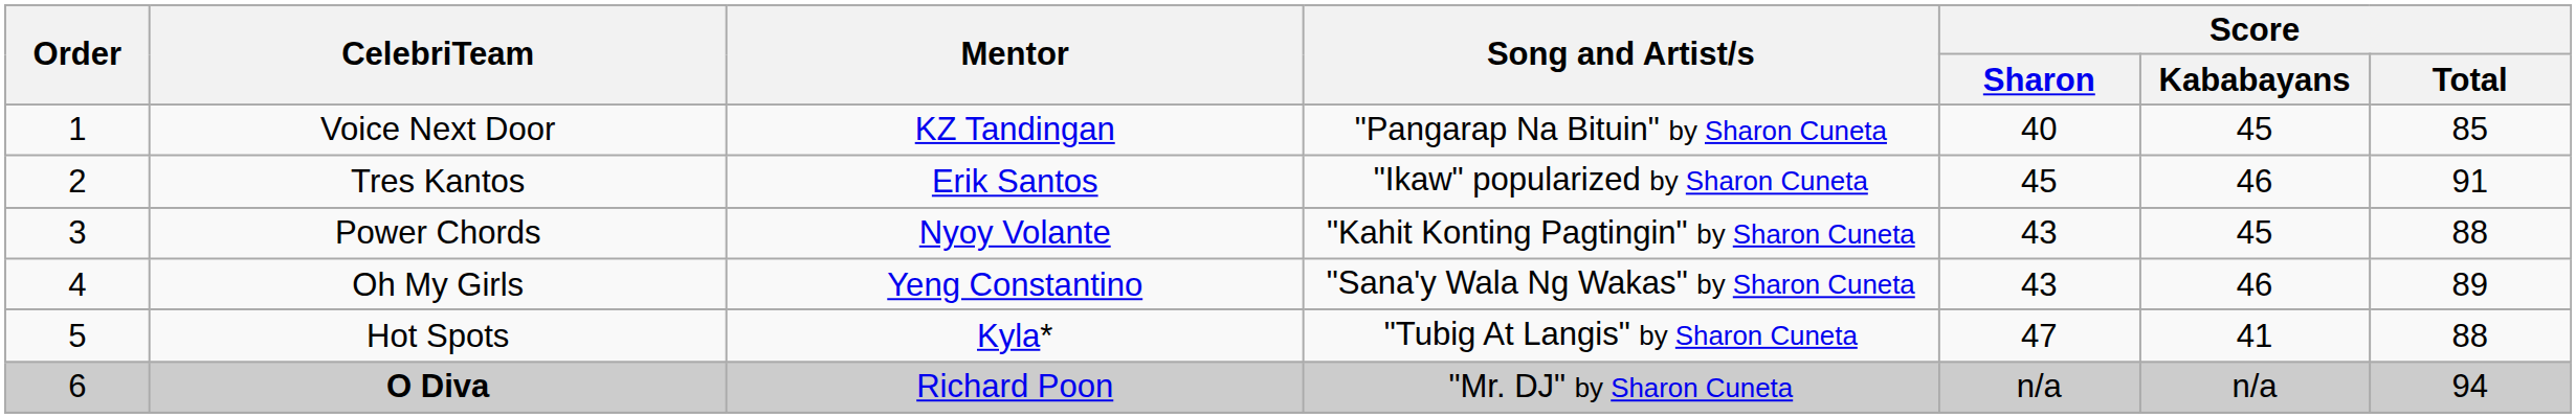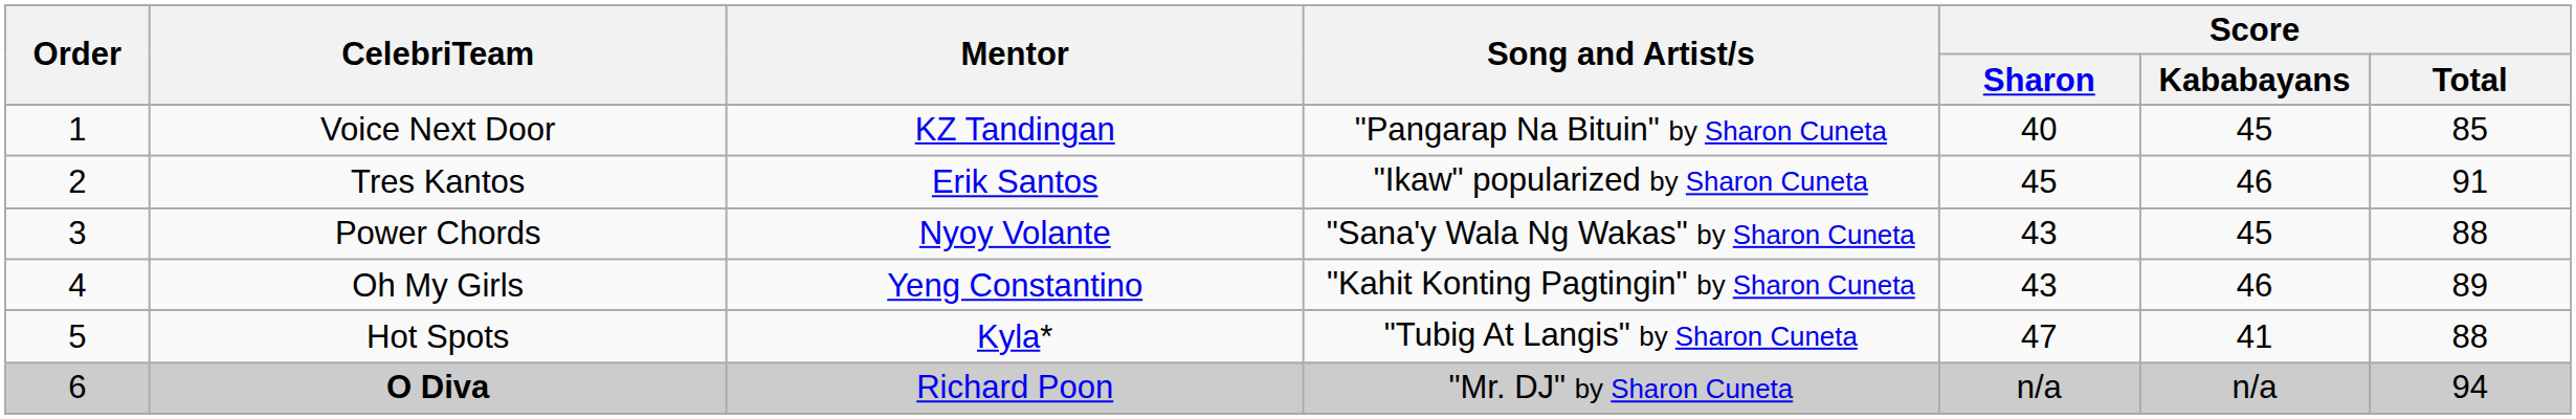Power Chords | Song and Artist/s: "Kahit Konting Pagtingin" by Sharon Cuneta -> "Sana'y Wala Ng Wakas" by Sharon Cuneta
Oh My Girls | Song and Artist/s: "Sana'y Wala Ng Wakas" by Sharon Cuneta -> "Kahit Konting Pagtingin" by Sharon Cuneta
